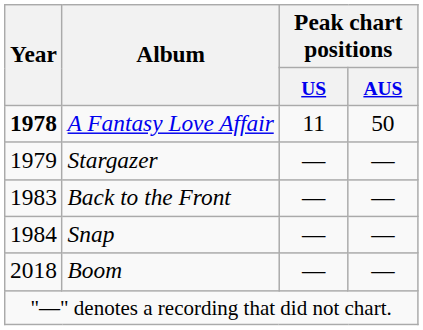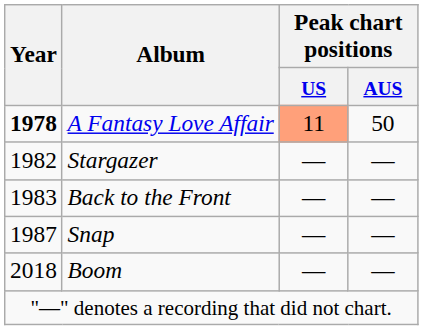A Fantasy Love Affair | Peak chart positions / US: no background -> lightsalmon background
Stargazer | Year: 1979 -> 1982
Snap | Year: 1984 -> 1987
